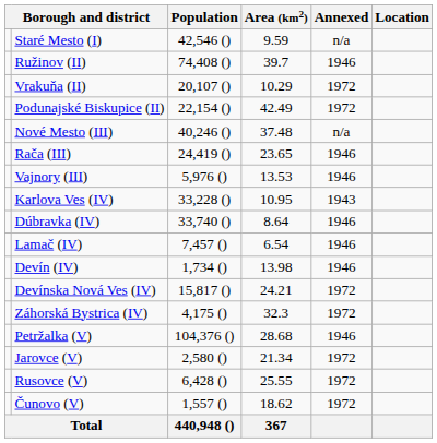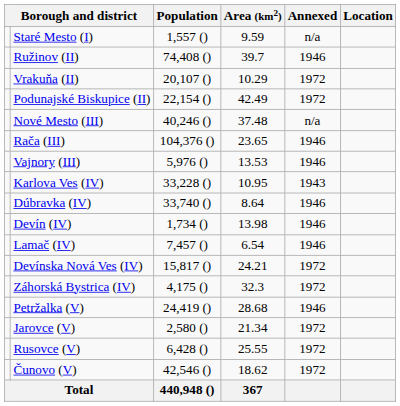Staré Mesto (I) | Population: 42,546 () -> 1,557 ()
Rača (III) | Population: 24,419 () -> 104,376 ()
rows swapped: Lamač (IV) <-> Devín (IV)
Petržalka (V) | Population: 104,376 () -> 24,419 ()
Čunovo (V) | Population: 1,557 () -> 42,546 ()
